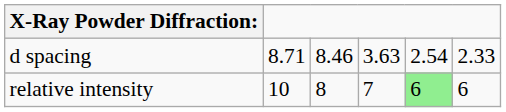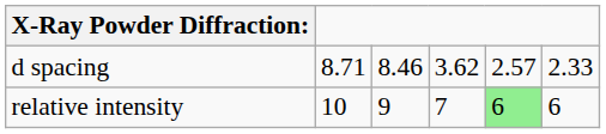d spacing | column 4: 3.63 -> 3.62
d spacing | column 5: 2.54 -> 2.57
relative intensity | column 3: 8 -> 9
